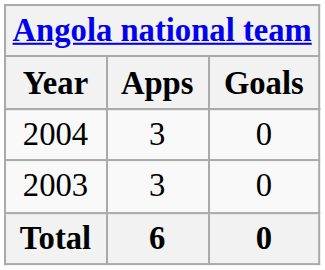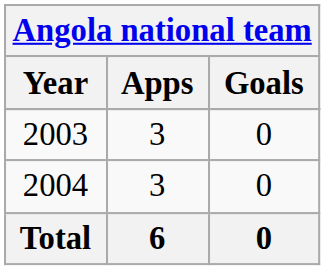rows swapped: 2003 <-> 2004
